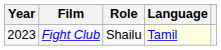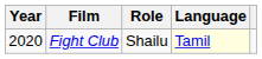Fight Club | Year: 2023 -> 2020
